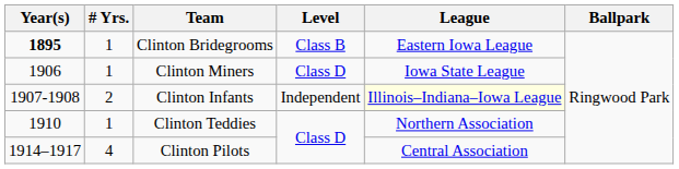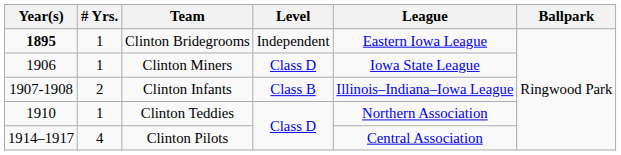Clinton Bridegrooms | Level: Class B -> Independent
Clinton Infants | Level: Independent -> Class B
Clinton Infants | League: lightyellow background -> no background
